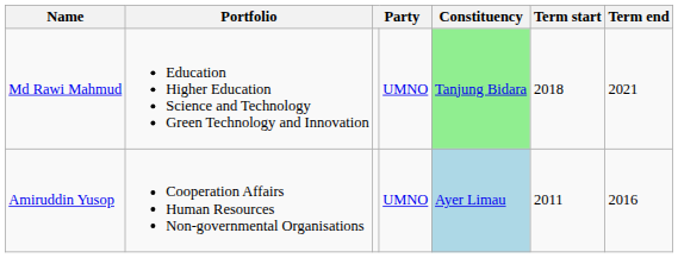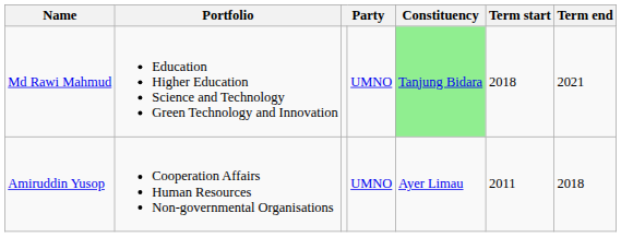Amiruddin Yusop | Constituency: lightblue background -> no background
Amiruddin Yusop | Term end: 2016 -> 2018
